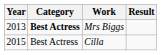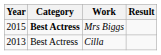Mrs Biggs | Year: 2013 -> 2015
Cilla | Year: 2015 -> 2013
